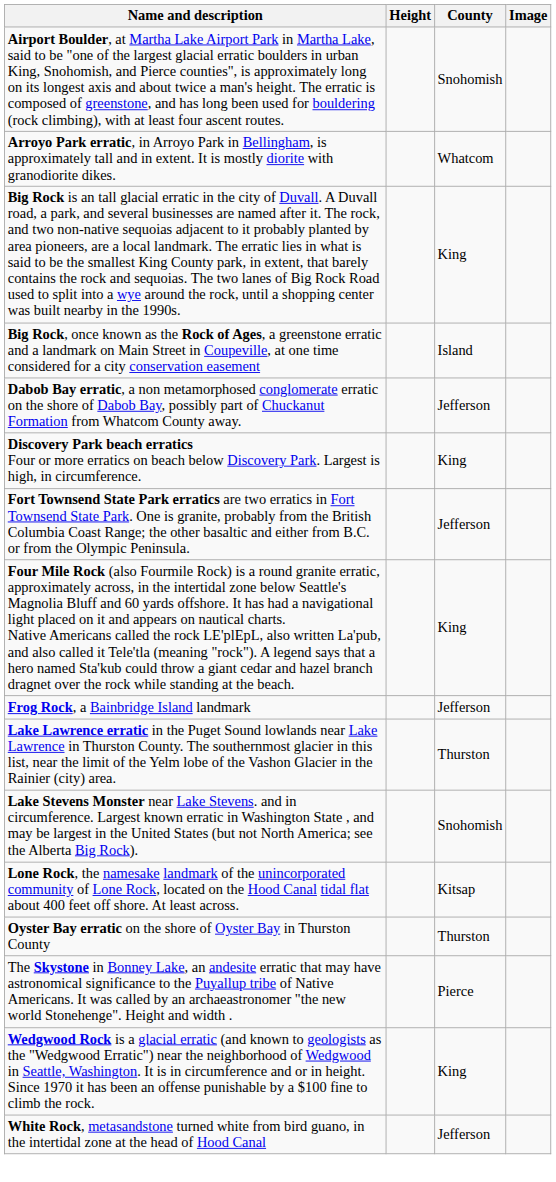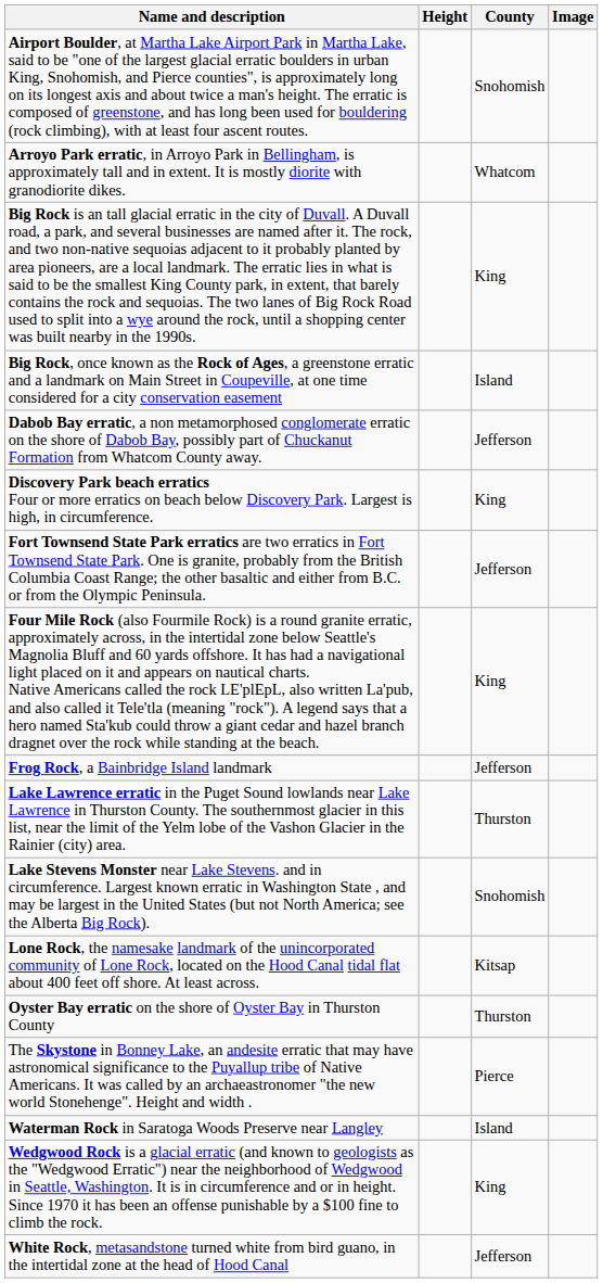+ row: Waterman Rock in Saratoga Woods Preserve near Langley | Island
